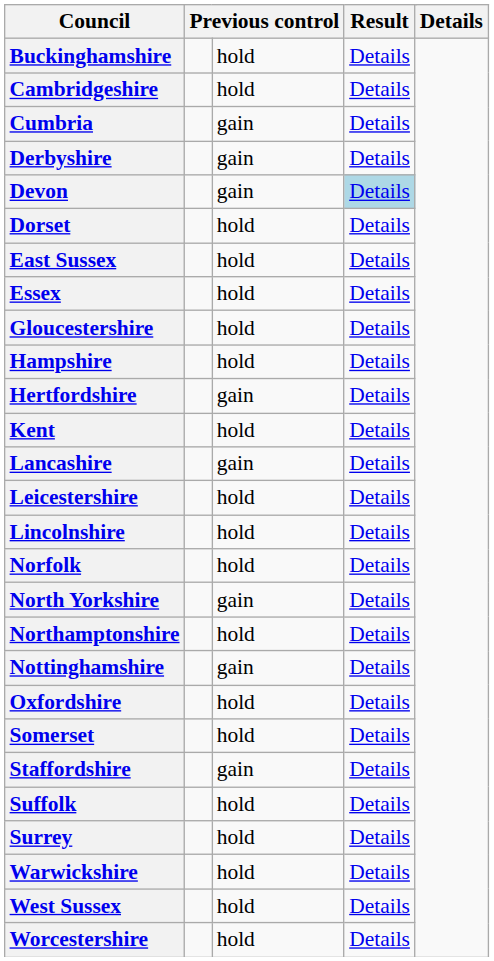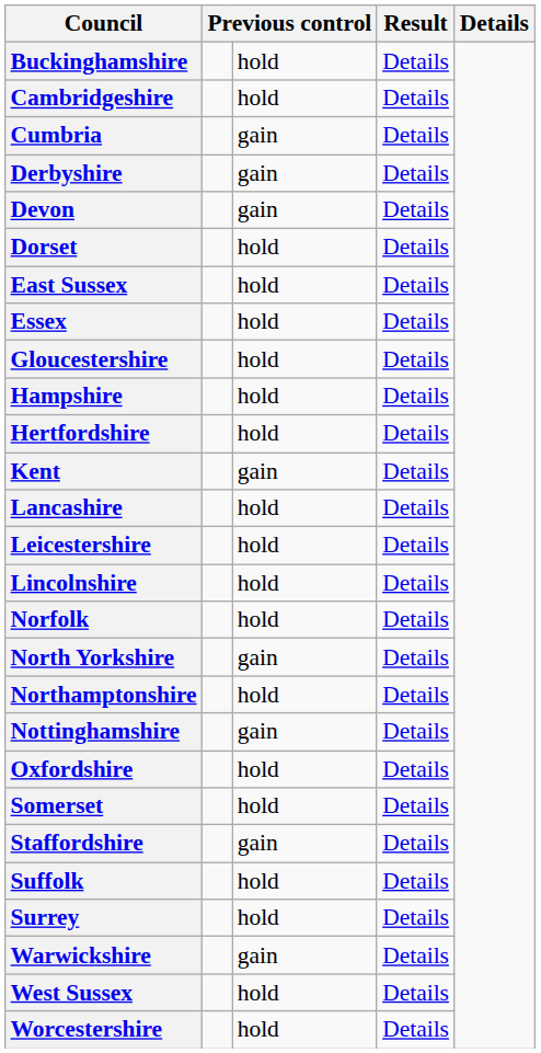Devon | column 4: lightblue background -> no background
Hertfordshire | column 3: gain -> hold
Kent | column 3: hold -> gain
Lancashire | column 3: gain -> hold
Warwickshire | column 3: hold -> gain
